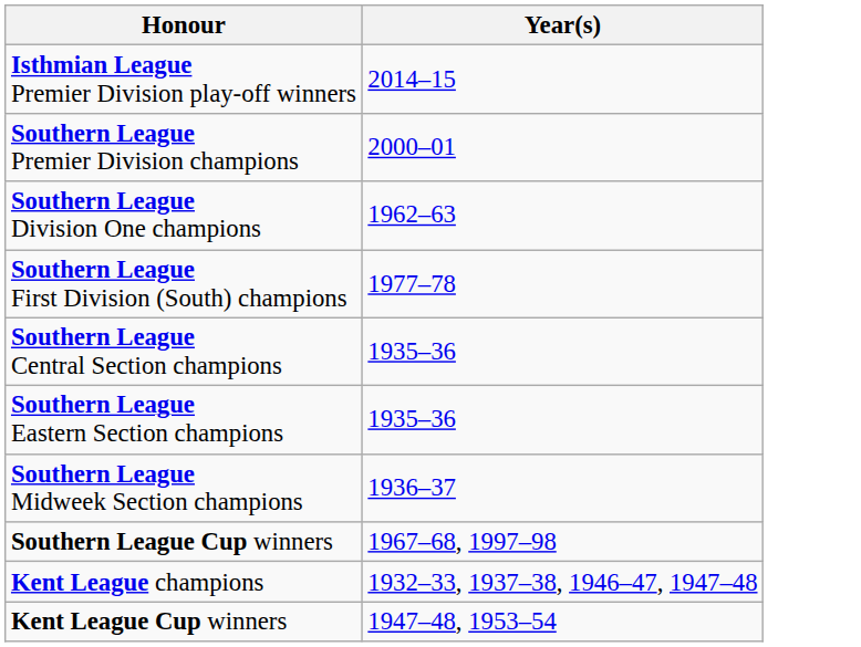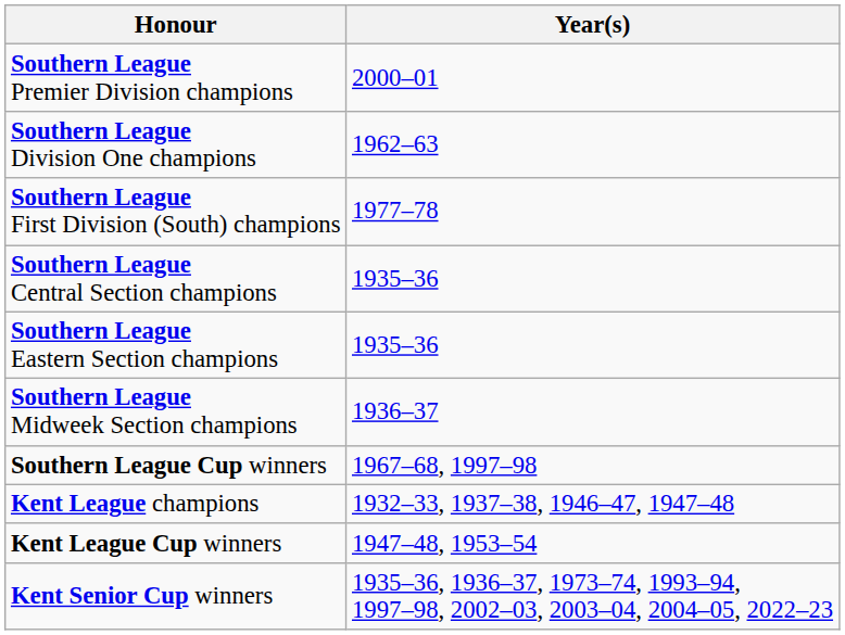- row: Isthmian League Premier Division play-off winners | 2014–15
+ row: Kent Senior Cup winners | 1935–36, 1936–37, 1973–74, 1993–94, 1997–98, 2002–03, 2003–04, 2004–05, 2022–23
